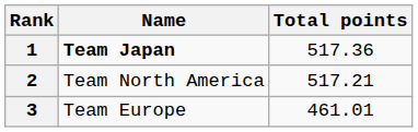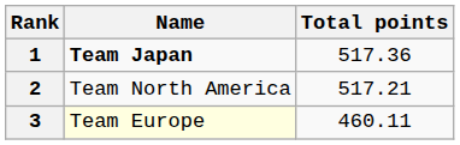3 | Name: no background -> lightyellow background
3 | Total points: 461.01 -> 460.11
